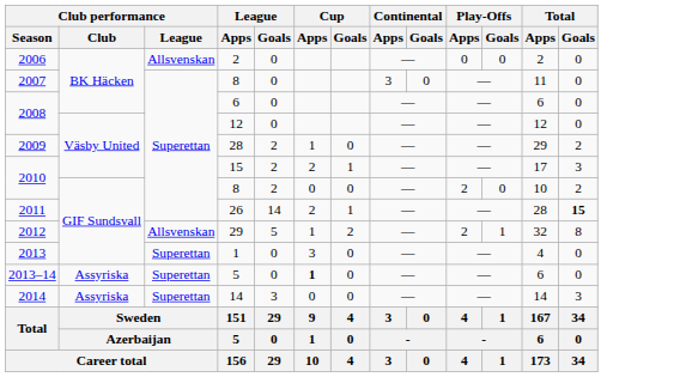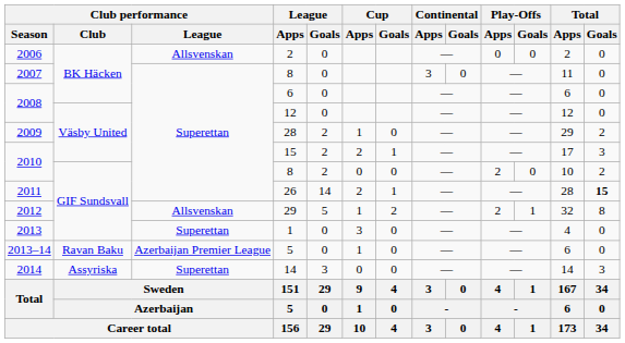2013–14 / 5 | Club performance / Club: Assyriska -> Ravan Baku
2013–14 / 5 | Club performance / League: Superettan -> Azerbaijan Premier League
2013–14 / 5 | Cup / Apps: bold -> normal
